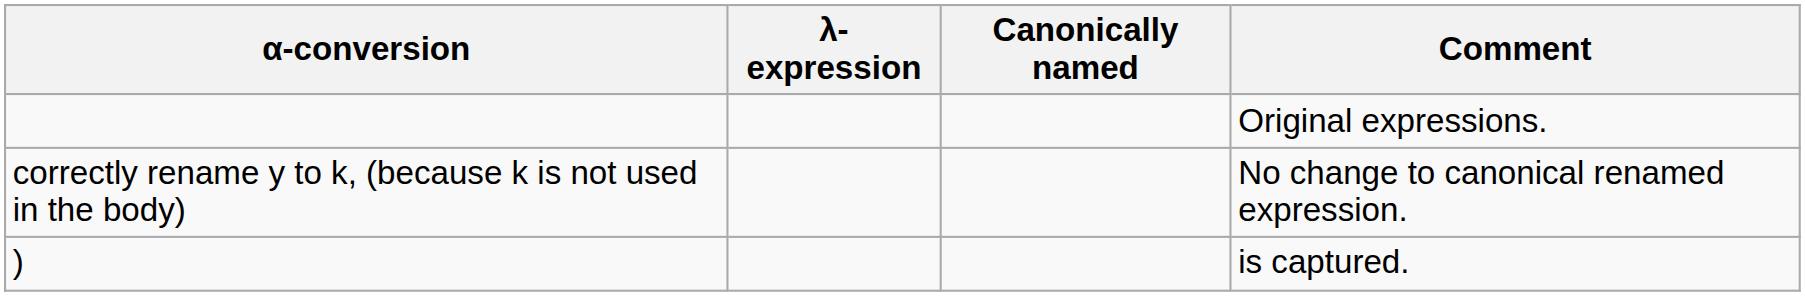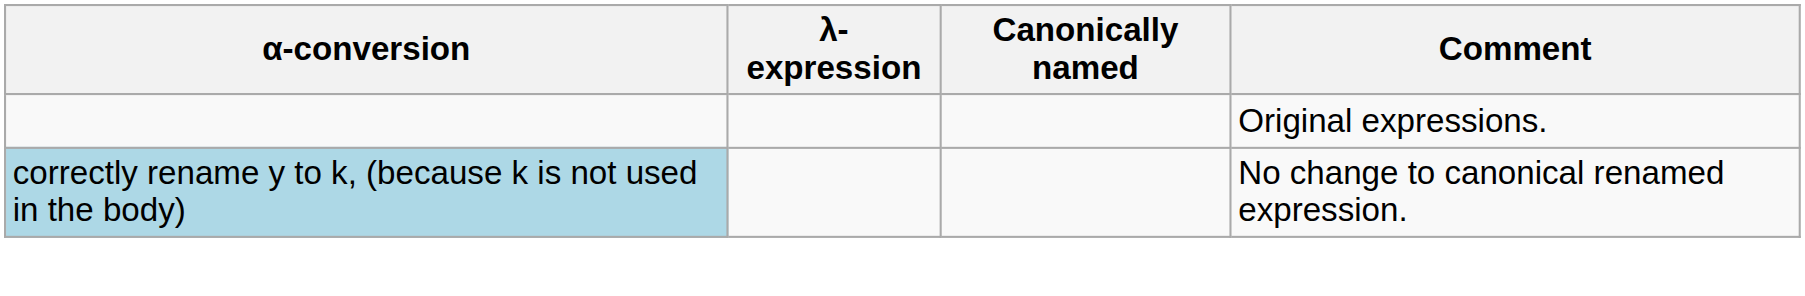No change to canonical renamed expression. | α-conversion: no background -> lightblue background
- row: ) | is captured.
